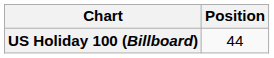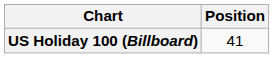US Holiday 100 (Billboard) | Position: 44 -> 41
